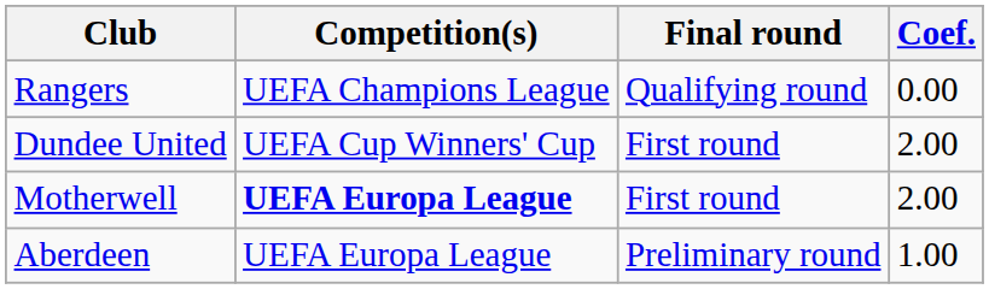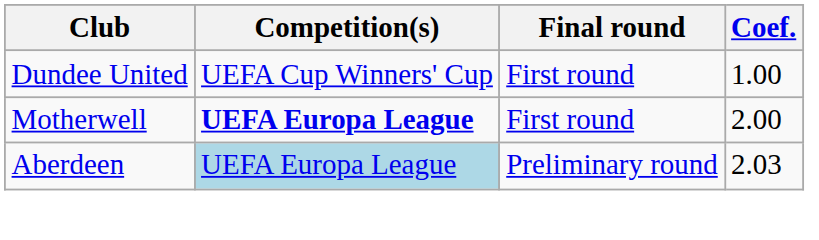- row: Rangers | UEFA Champions League | Qualifying round | 0.00
Dundee United | Coef.: 2.00 -> 1.00
Aberdeen | Competition(s): no background -> lightblue background
Aberdeen | Coef.: 1.00 -> 2.03
